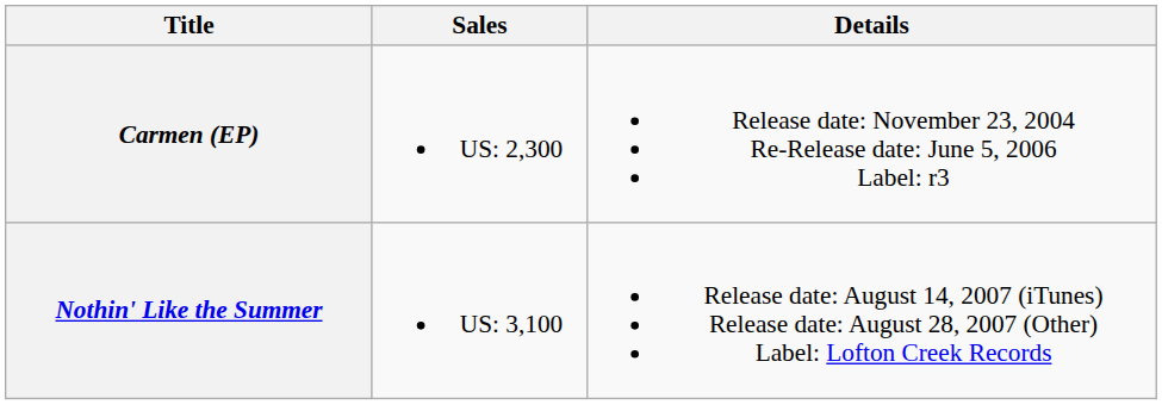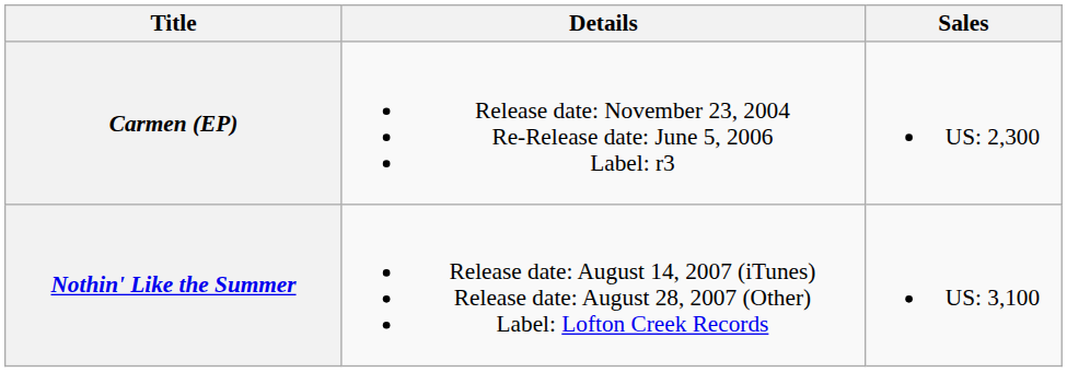columns swapped: Details <-> Sales
